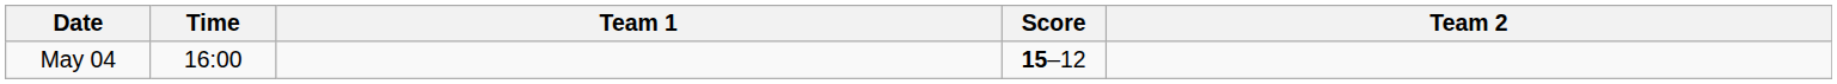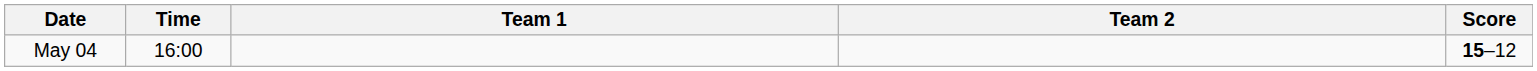columns swapped: Score <-> Team 2
